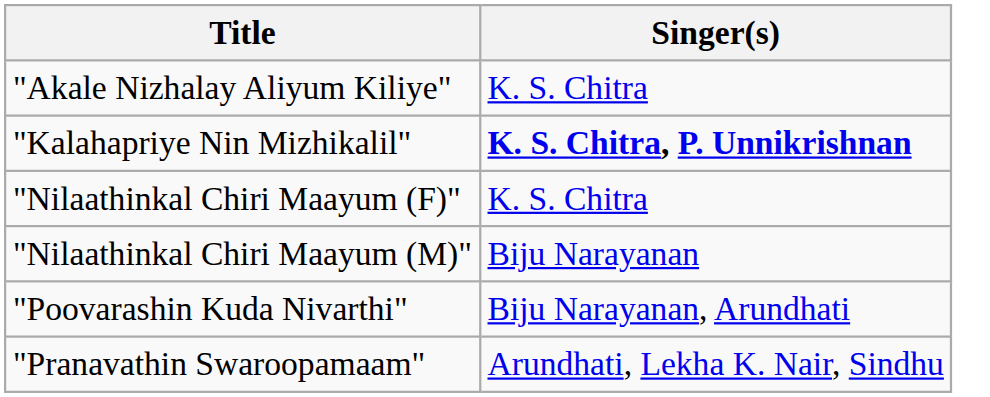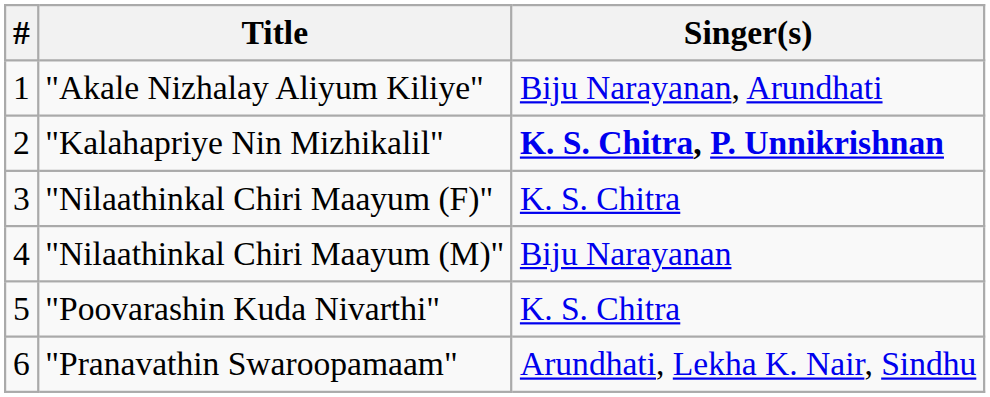+ column: # | 1 | 2 | 3 | 4 | 5 | 6
"Akale Nizhalay Aliyum Kiliye" | Singer(s): K. S. Chitra -> Biju Narayanan, Arundhati
"Poovarashin Kuda Nivarthi" | Singer(s): Biju Narayanan, Arundhati -> K. S. Chitra
